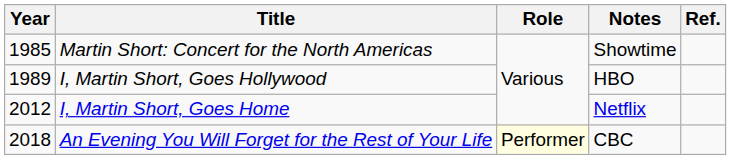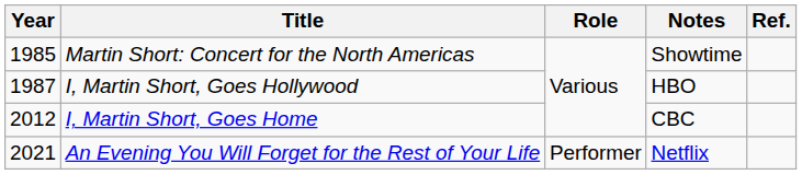I, Martin Short, Goes Hollywood | Year: 1989 -> 1987
I, Martin Short, Goes Home | Notes: Netflix -> CBC
An Evening You Will Forget for the Rest of Your Life | Year: 2018 -> 2021
An Evening You Will Forget for the Rest of Your Life | Role: lightyellow background -> no background
An Evening You Will Forget for the Rest of Your Life | Notes: CBC -> Netflix
